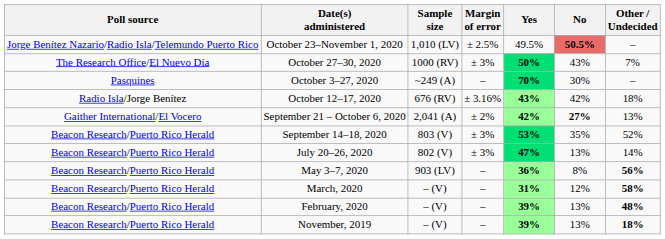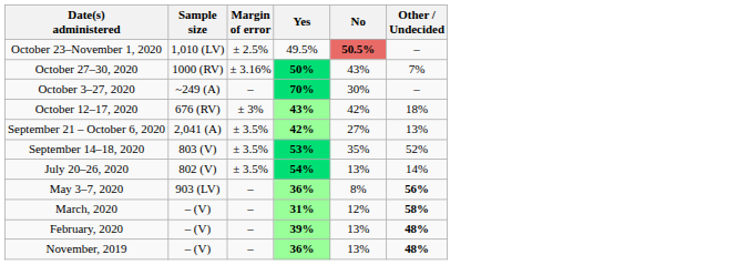- column: Poll source | Jorge Benítez Nazario/Radio Isla/Telemundo Puerto Rico | The Research Office/El Nuevo Día | Pasquines | Radio Isla/Jorge Benítez | Gaither International/El Vocero | Beacon Research/Puerto Rico Herald | Beacon Research/Puerto Rico Herald | Beacon Research/Puerto Rico Herald | Beacon Research/Puerto Rico Herald | Beacon Research/Puerto Rico Herald | Beacon Research/Puerto Rico Herald
October 27–30, 2020 | Margin of error: ± 3% -> ± 3.16%
October 12–17, 2020 | Margin of error: ± 3.16% -> ± 3%
September 21 – October 6, 2020 | Margin of error: ± 2% -> ± 3.5%
September 21 – October 6, 2020 | No: bold -> normal
September 14–18, 2020 | Margin of error: ± 3% -> ± 3.5%
July 20–26, 2020 | Margin of error: ± 3% -> ± 3.5%
July 20–26, 2020 | Yes: 47% -> 54%
November, 2019 | Yes: 39% -> 36%
November, 2019 | Other / Undecided: 18% -> 48%
